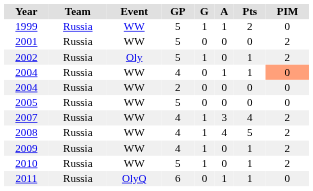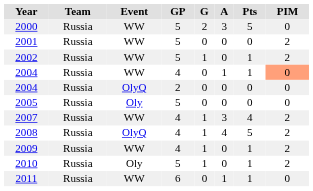- row: 1999 | Russia | WW | 5 | 1 | 1 | 2 | 0
+ row: 2000 | Russia | WW | 5 | 2 | 3 | 5 | 0
2002 | Event: Oly -> WW
2004 / 2 | Event: WW -> OlyQ
2005 | Event: WW -> Oly
2008 | Event: WW -> OlyQ
2010 | Event: WW -> Oly
2011 | Event: OlyQ -> WW
